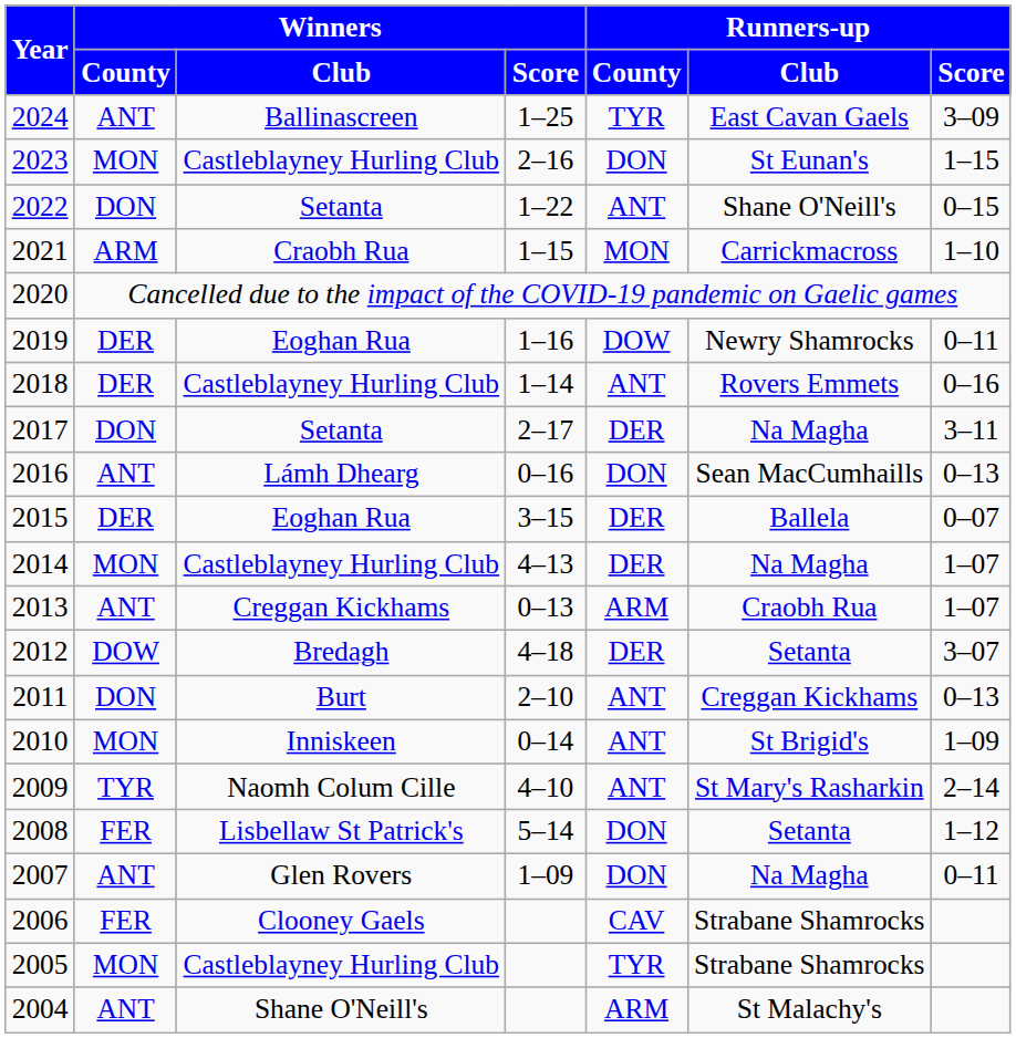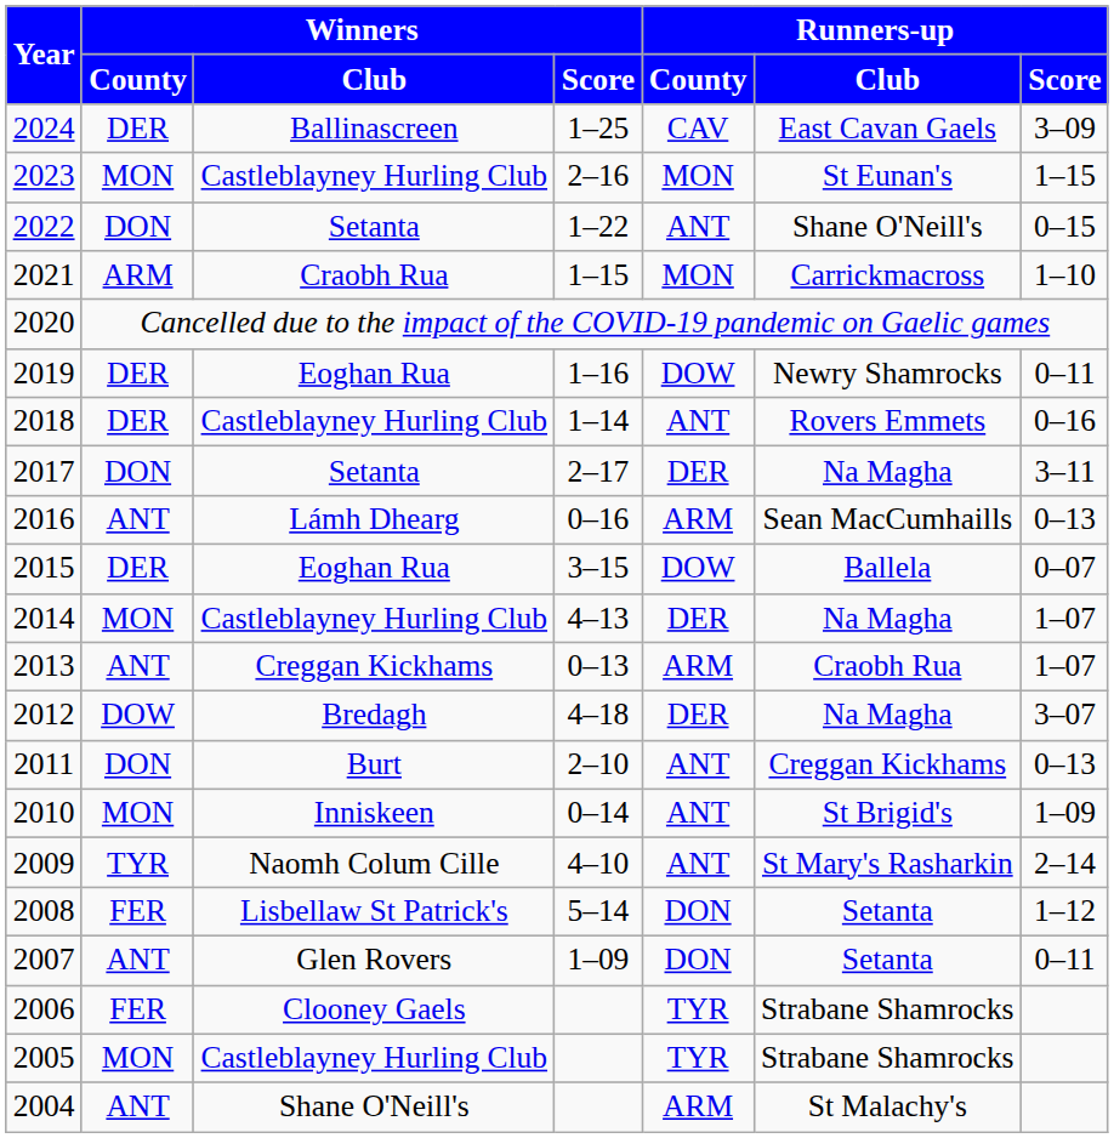2024 | Winners / County: ANT -> DER
2024 | Runners-up / County: TYR -> CAV
2023 | Runners-up / County: DON -> MON
2016 | Runners-up / County: DON -> ARM
2015 | Runners-up / County: DER -> DOW
2012 | Runners-up / Club: Setanta -> Na Magha
2007 | Runners-up / Club: Na Magha -> Setanta
2006 | Runners-up / County: CAV -> TYR
